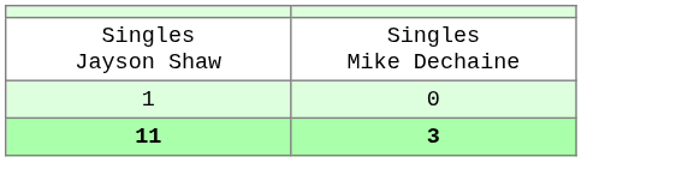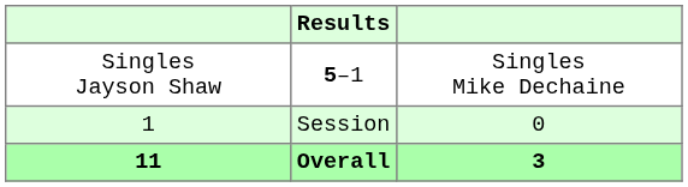+ column: Results | 5–1 | Session | Overall
